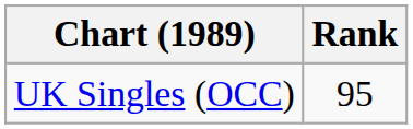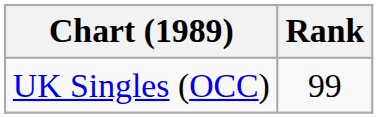UK Singles (OCC) | Rank: 95 -> 99
